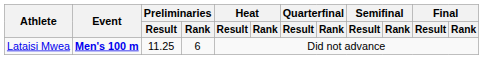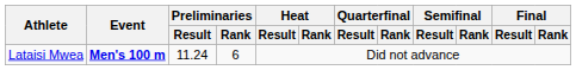Lataisi Mwea | Preliminaries / Result: 11.25 -> 11.24
